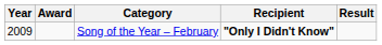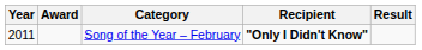Song of the Year – February | Year: 2009 -> 2011
